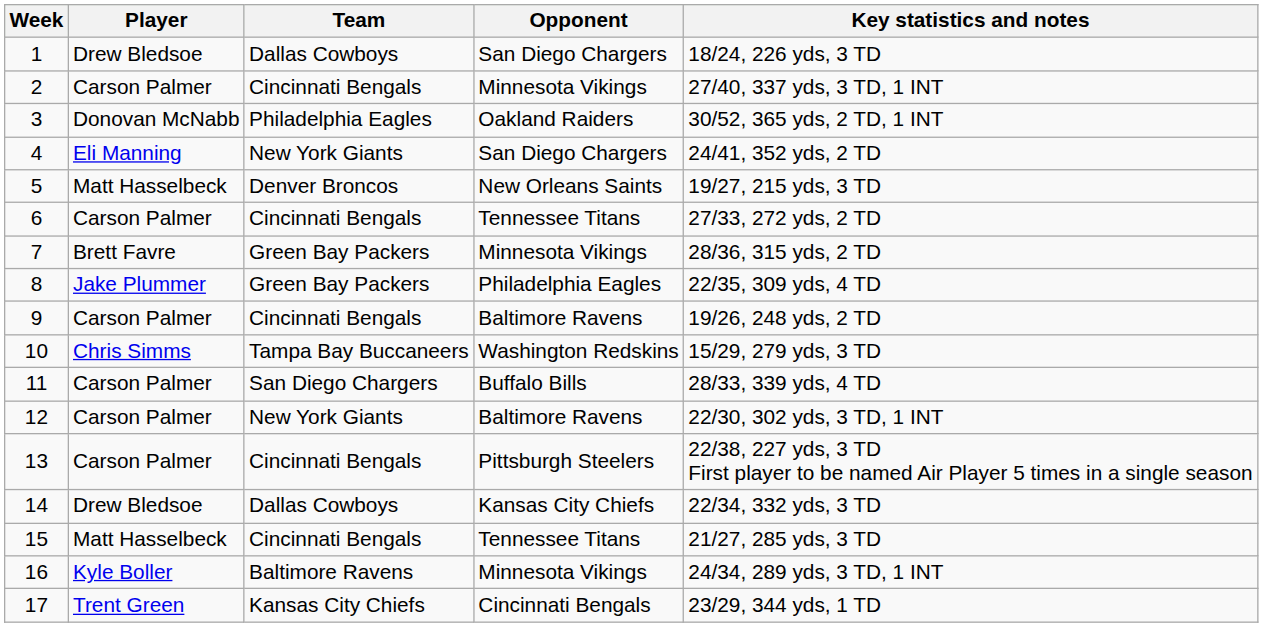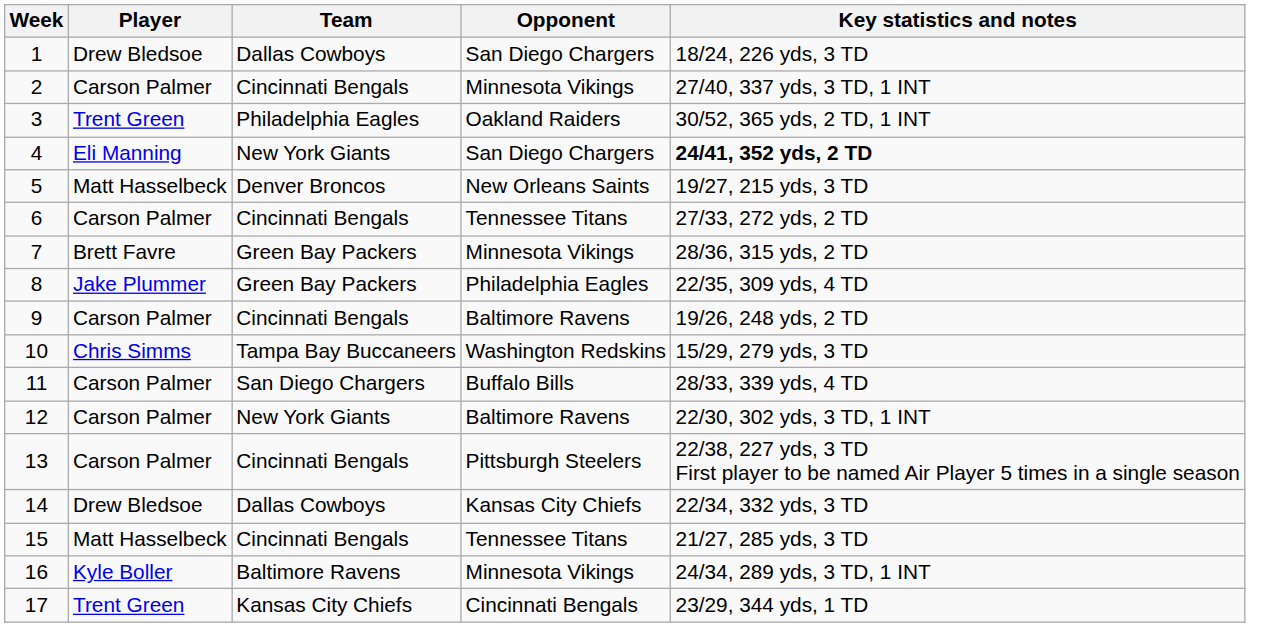3 | Player: Donovan McNabb -> Trent Green
4 | Key statistics and notes: normal -> bold
